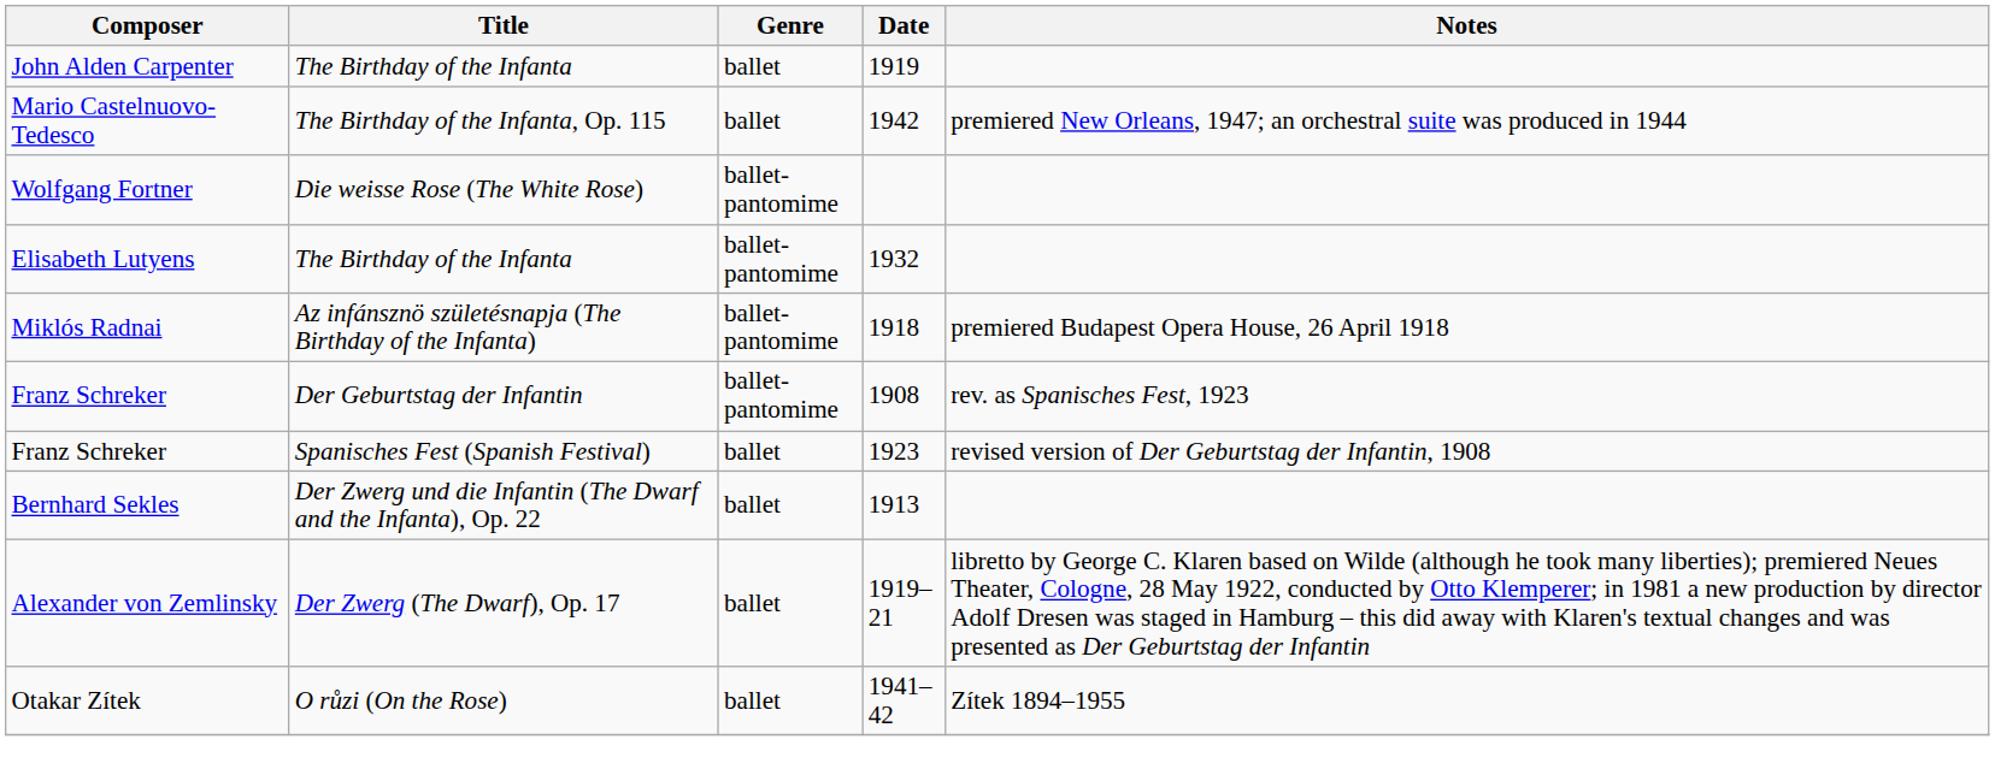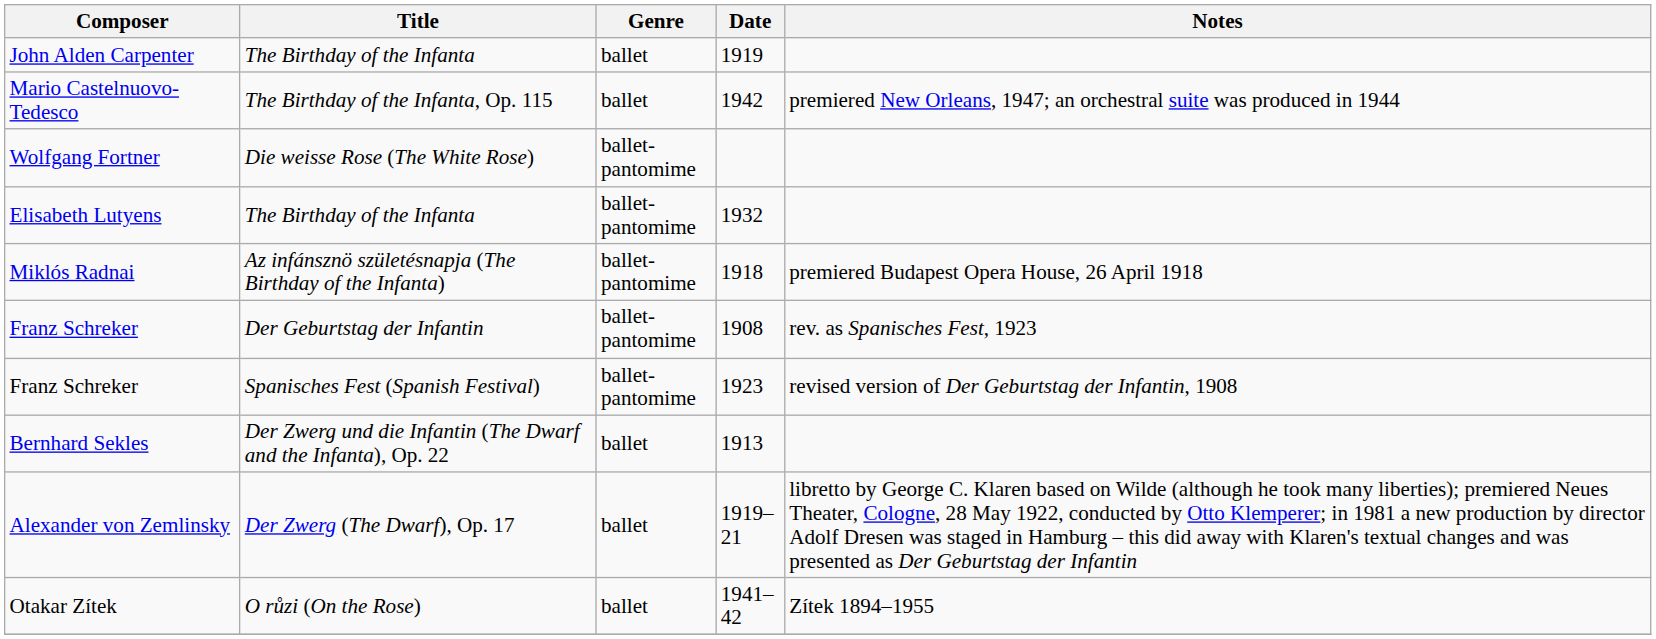Franz Schreker / Spanisches Fest (Spanish Festival) | Genre: ballet -> ballet-pantomime
